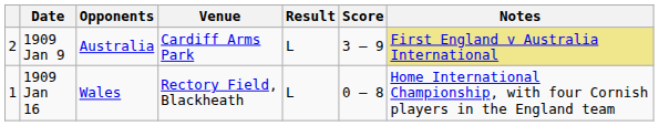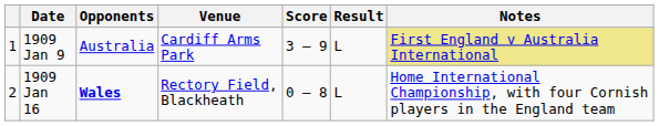columns swapped: Result <-> Score
1909 Jan 9 | column 1: 2 -> 1
1909 Jan 16 | column 1: 1 -> 2
1909 Jan 16 | Opponents: normal -> bold
